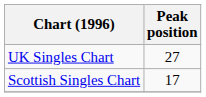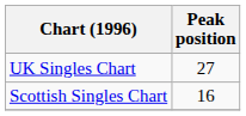Scottish Singles Chart | Peak position: 17 -> 16
